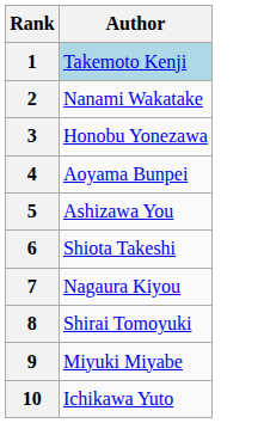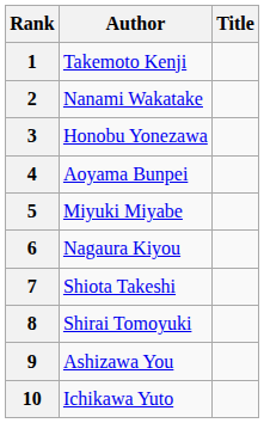+ column: Title
1 | Author: lightblue background -> no background
5 | Author: Ashizawa You -> Miyuki Miyabe
6 | Author: Shiota Takeshi -> Nagaura Kiyou
7 | Author: Nagaura Kiyou -> Shiota Takeshi
9 | Author: Miyuki Miyabe -> Ashizawa You
